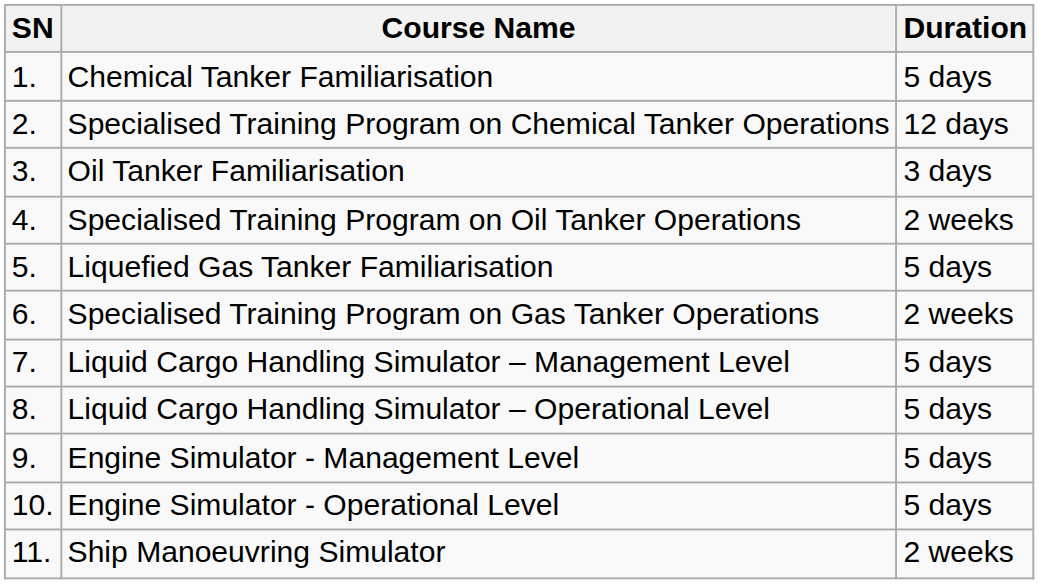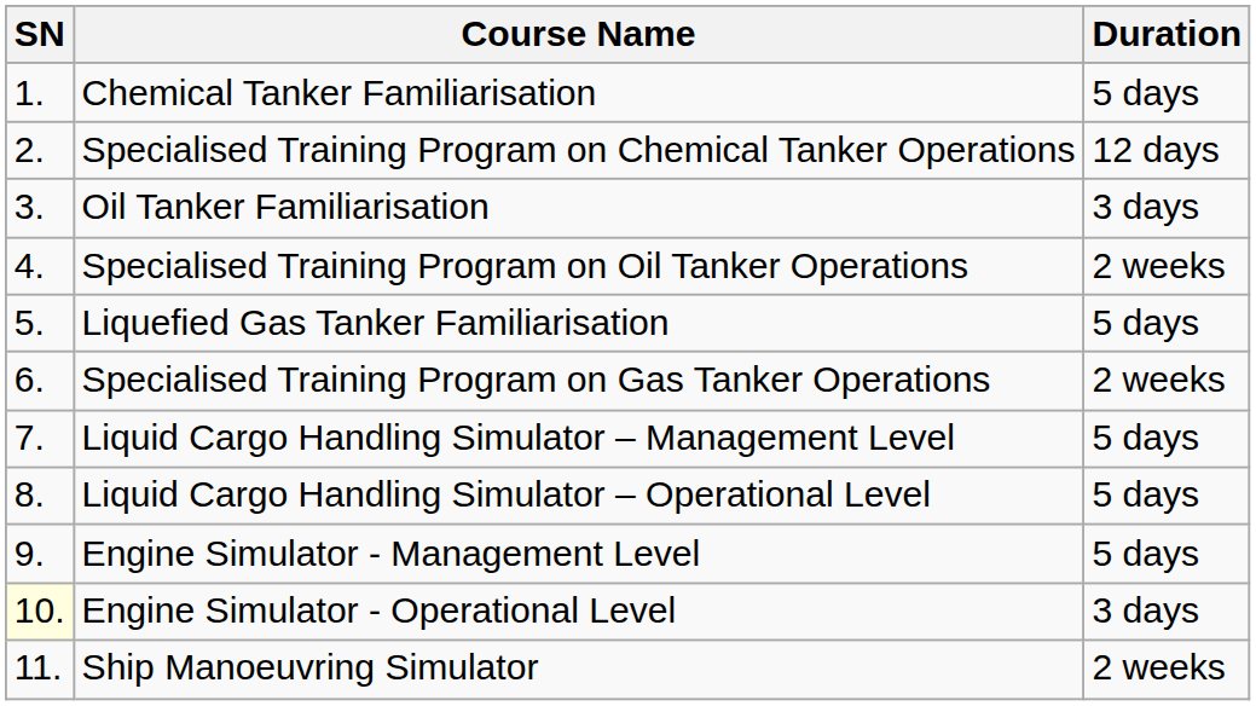Engine Simulator - Operational Level | SN: no background -> lightyellow background
Engine Simulator - Operational Level | Duration: 5 days -> 3 days
